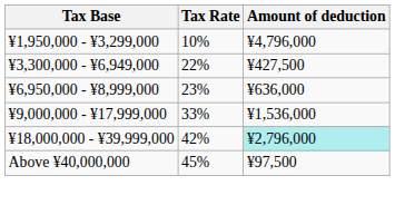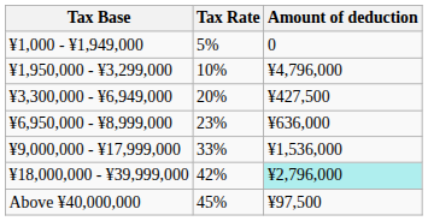+ row: ¥1,000 - ¥1,949,000 | 5% | 0
¥3,300,000 - ¥6,949,000 | Tax Rate: 22% -> 20%
